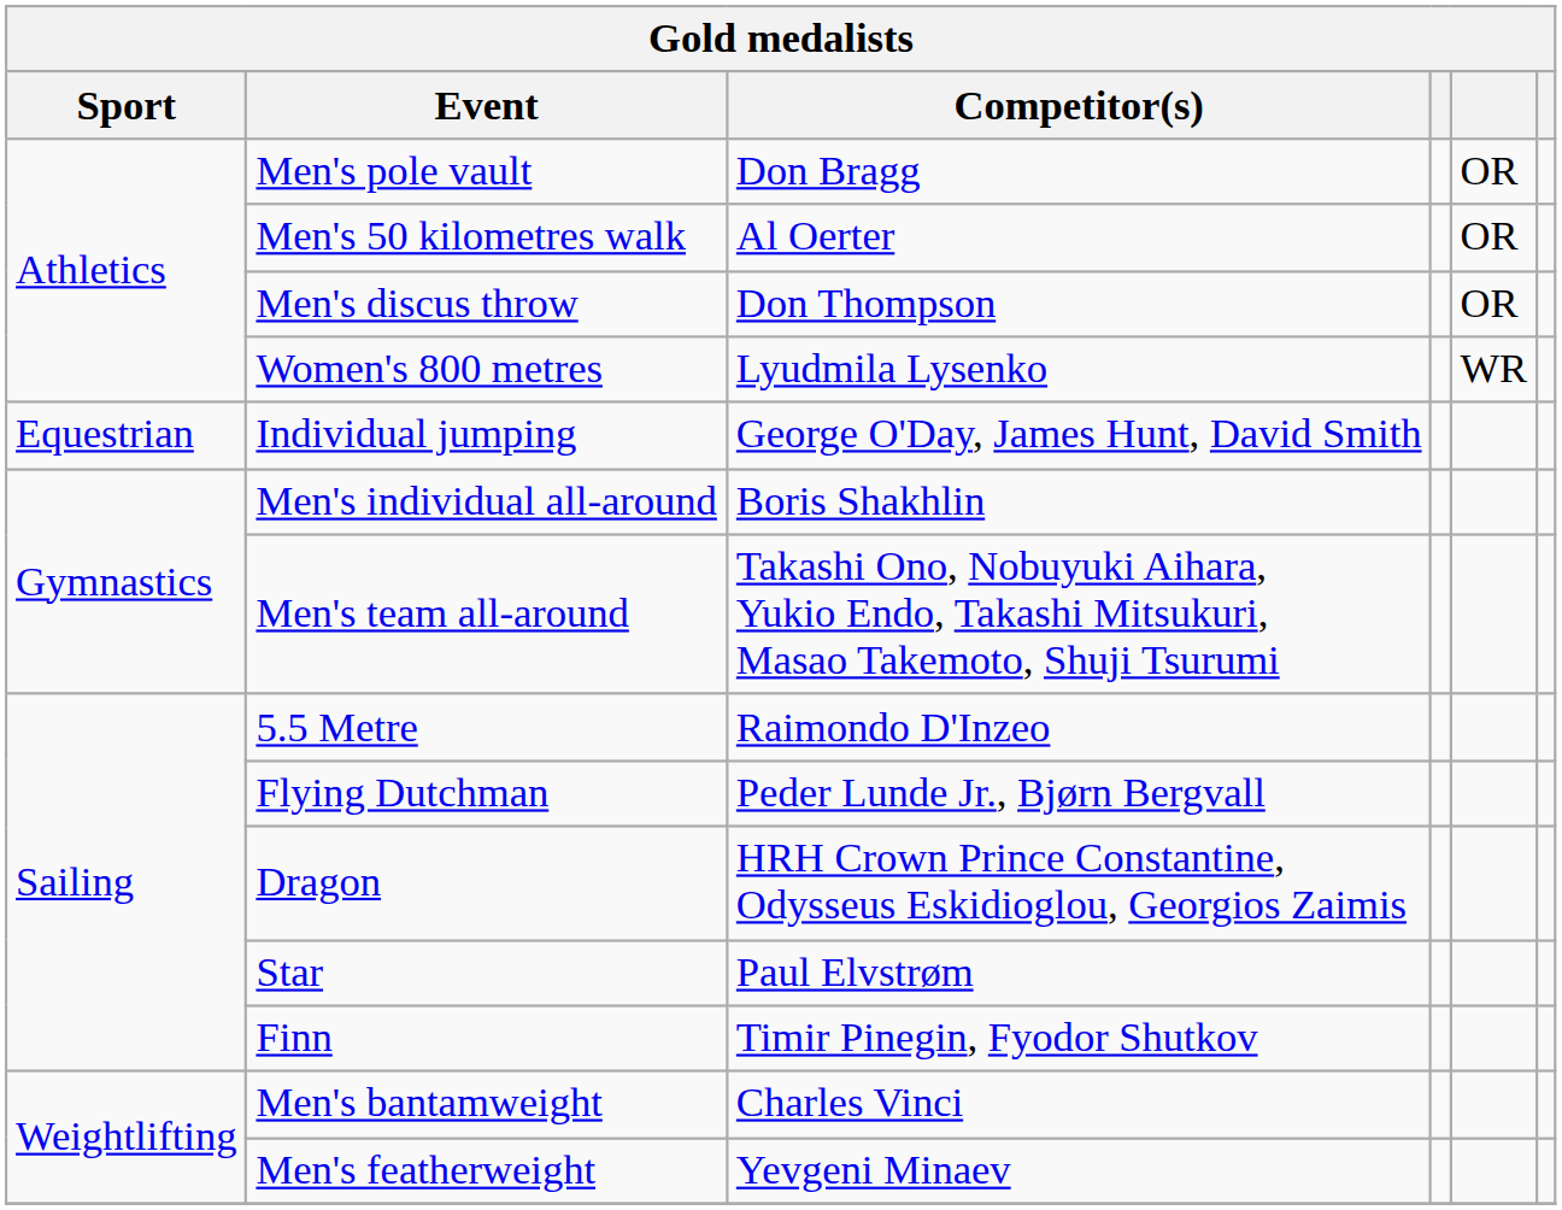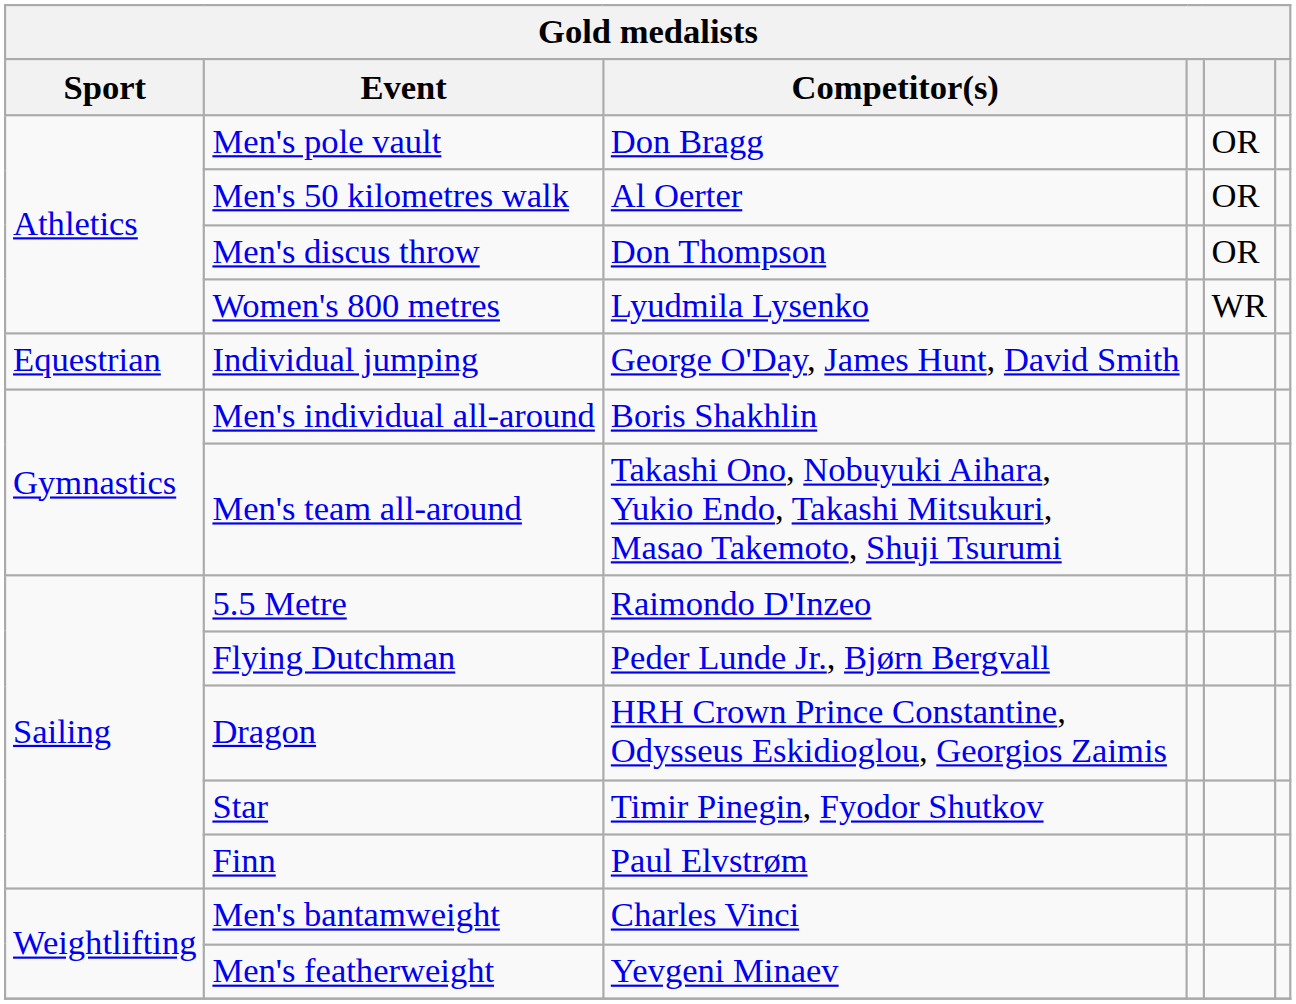Star | Competitor(s): Paul Elvstrøm -> Timir Pinegin, Fyodor Shutkov
Finn | Competitor(s): Timir Pinegin, Fyodor Shutkov -> Paul Elvstrøm
